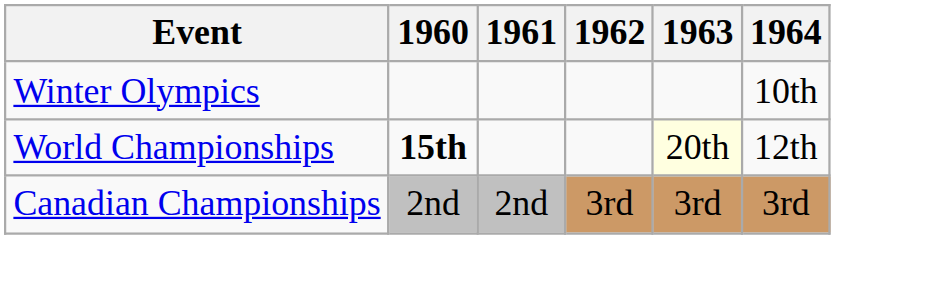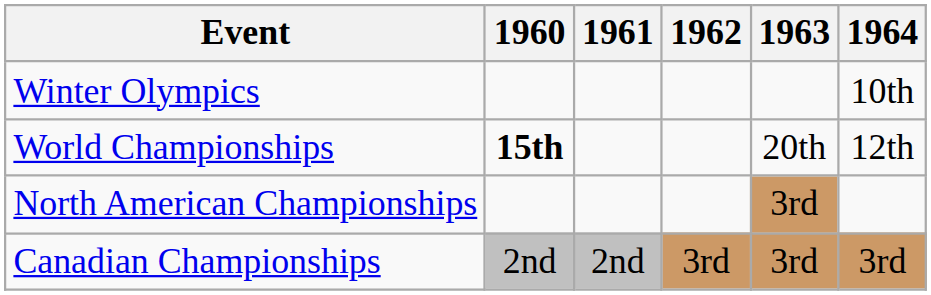World Championships | 1963: lightyellow background -> no background
+ row: North American Championships | 3rd
